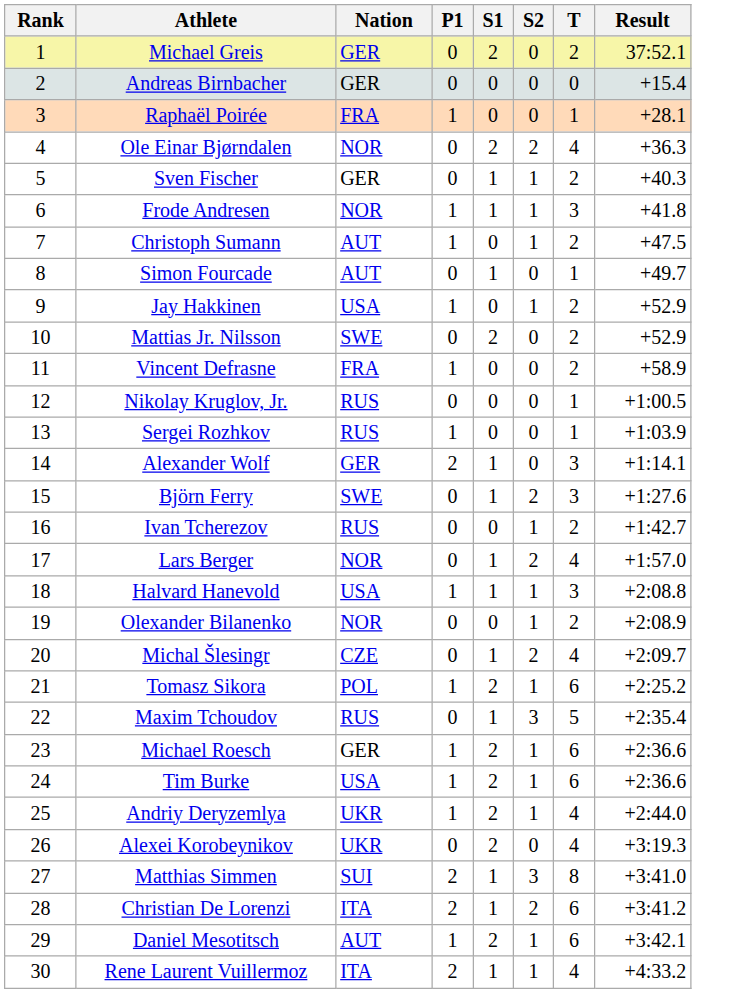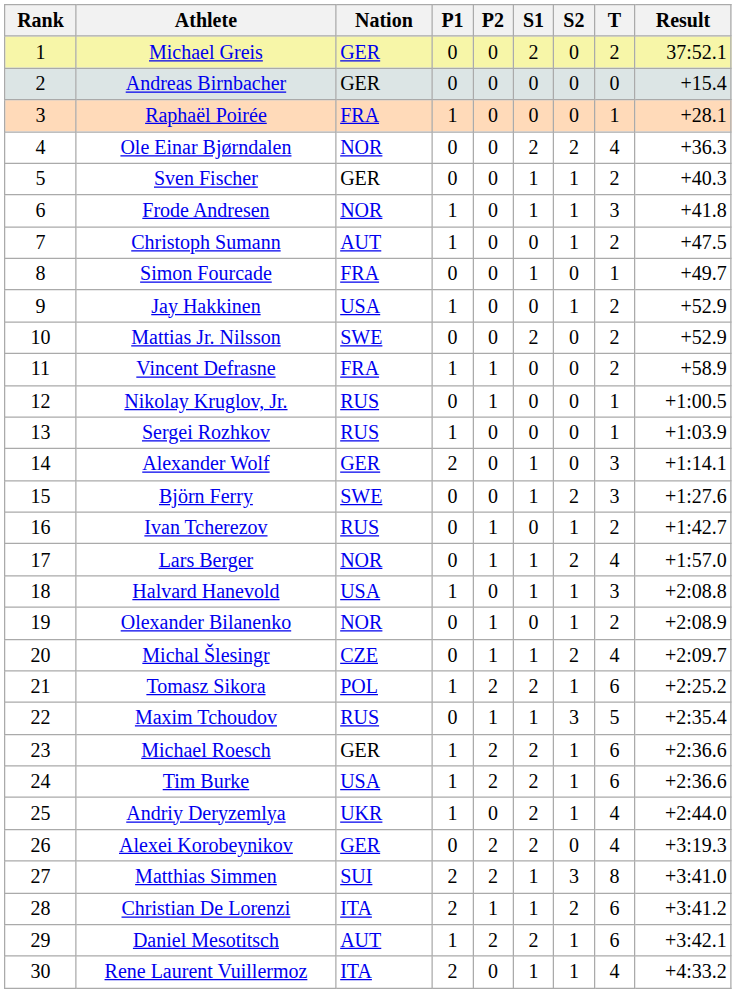+ column: P2 | 0 | 0 | 0 | 0 | 0 | 0 | 0 | 0 | 0 | 0 | 1 | 1 | 0 | 0 | 0 | 1 | 1 | 0 | 1 | 1 | 2 | 1 | 2 | 2 | 0 | 2 | 2 | 1 | 2 | 0
Simon Fourcade | Nation: AUT -> FRA
Alexei Korobeynikov | Nation: UKR -> GER
